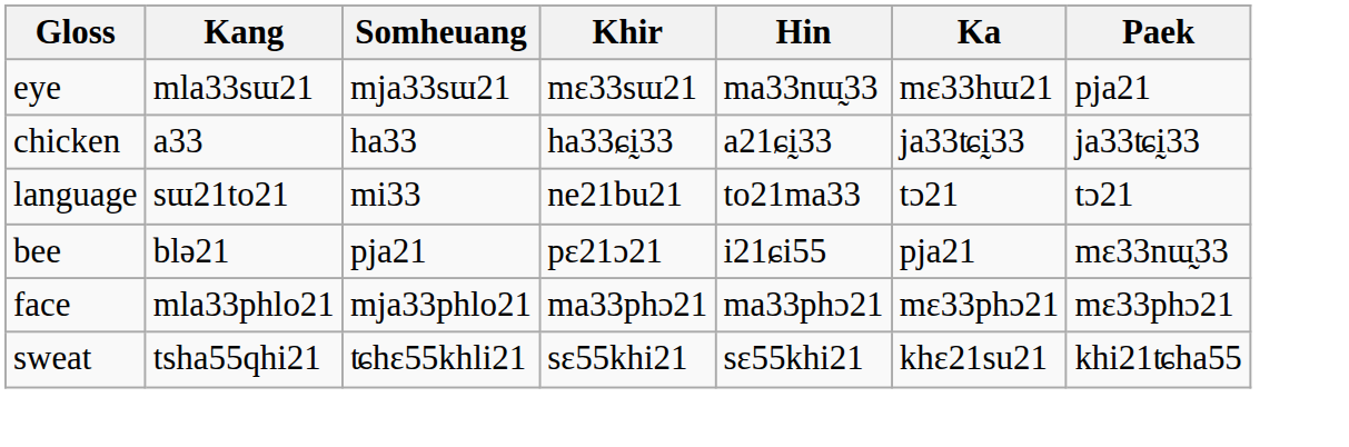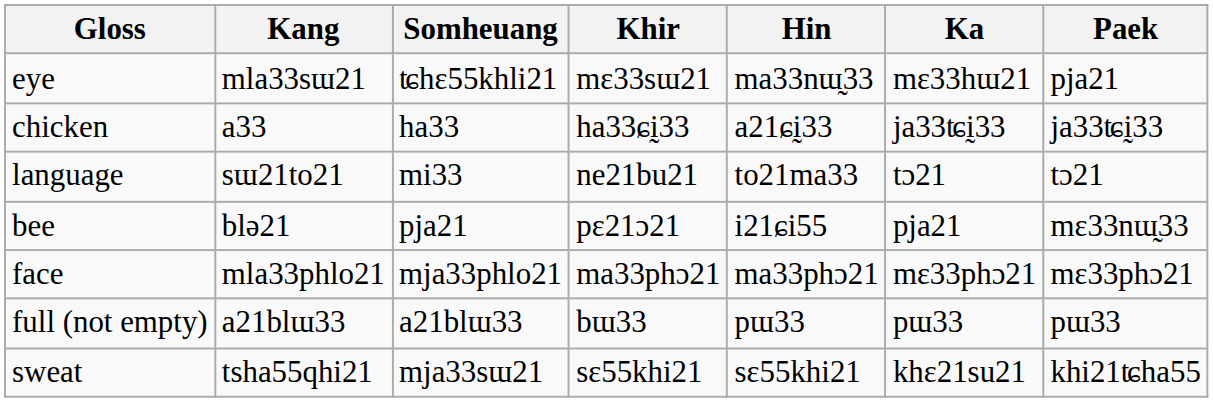eye | Somheuang: mja33sɯ21 -> ʨhɛ55khli21
+ row: full (not empty) | a21blɯ33 | a21blɯ33 | bɯ33 | pɯ33 | pɯ33 | pɯ33
sweat | Somheuang: ʨhɛ55khli21 -> mja33sɯ21
